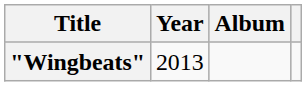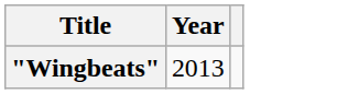- column: Album
